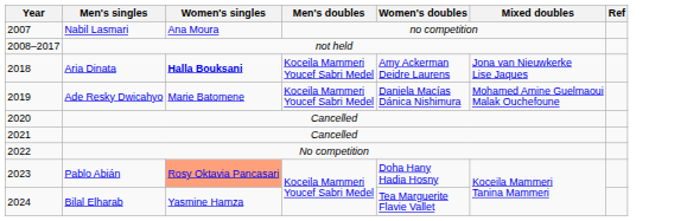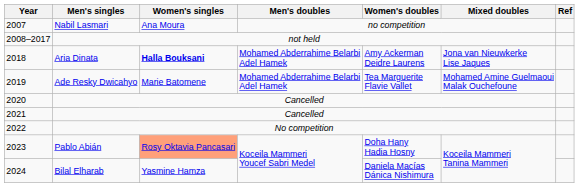2018 | Men's doubles: Koceila Mammeri Youcef Sabri Medel -> Mohamed Abderrahime Belarbi Adel Hamek
2019 | Men's doubles: Koceila Mammeri Youcef Sabri Medel -> Mohamed Abderrahime Belarbi Adel Hamek
2019 | Women's doubles: Daniela Macías Dánica Nishimura -> Tea Marguerite Flavie Vallet
2024 | Women's doubles: Tea Marguerite Flavie Vallet -> Daniela Macías Dánica Nishimura
